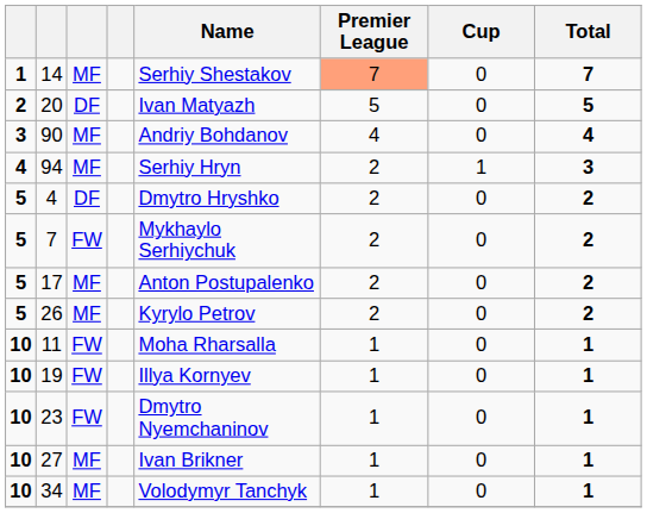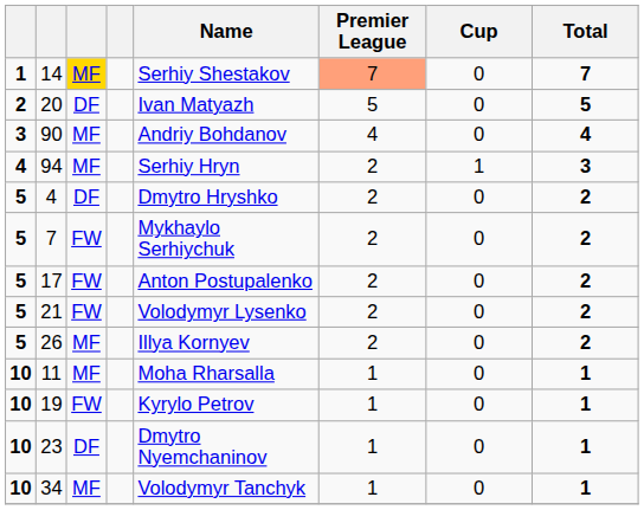14 | column 3: no background -> gold background
17 | column 3: MF -> FW
+ row: 5 | 21 | FW | Volodymyr Lysenko | 2 | 0 | 2
26 | Name: Kyrylo Petrov -> Illya Kornyev
11 | column 3: FW -> MF
19 | Name: Illya Kornyev -> Kyrylo Petrov
23 | column 3: FW -> DF
- row: 10 | 27 | MF | Ivan Brikner | 1 | 0 | 1
